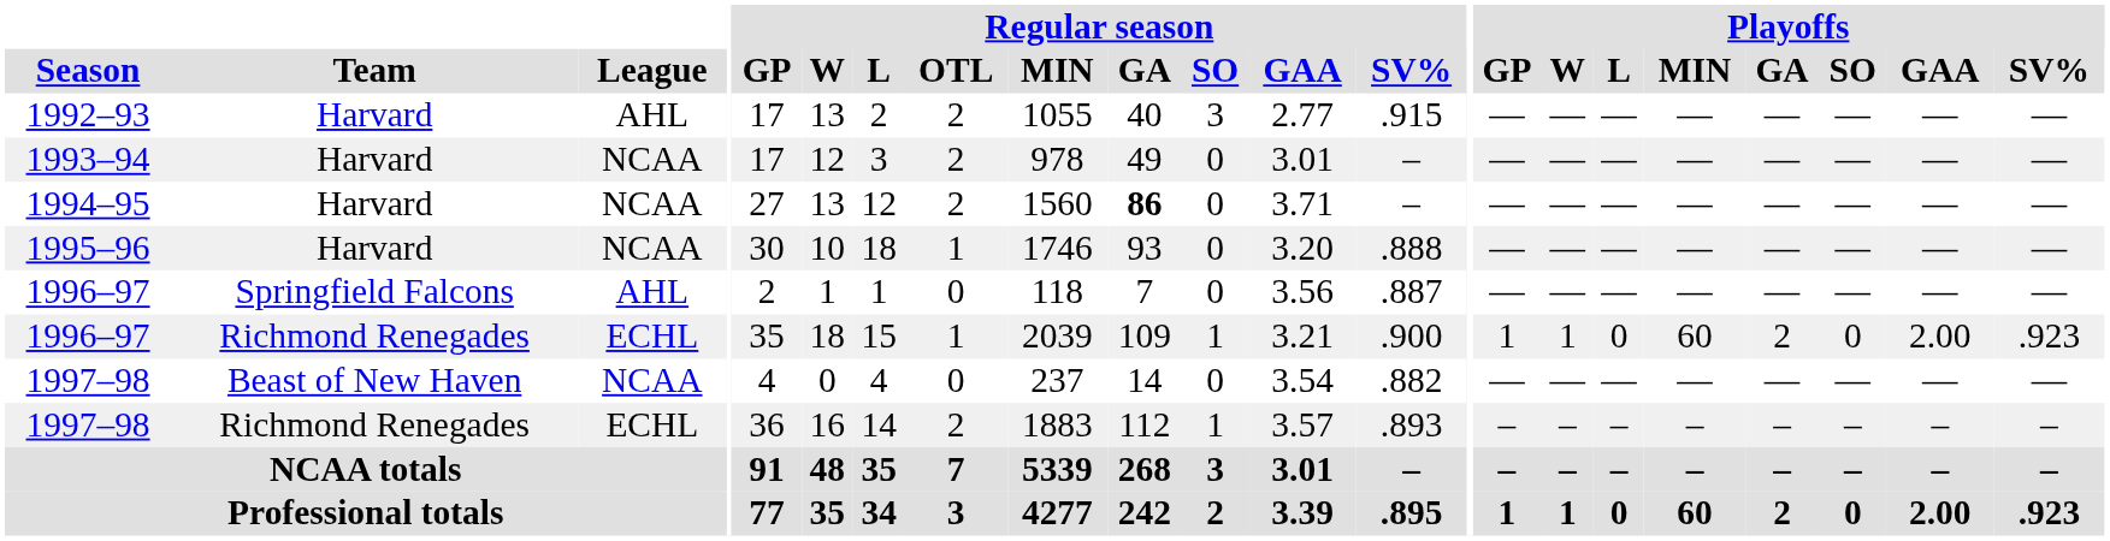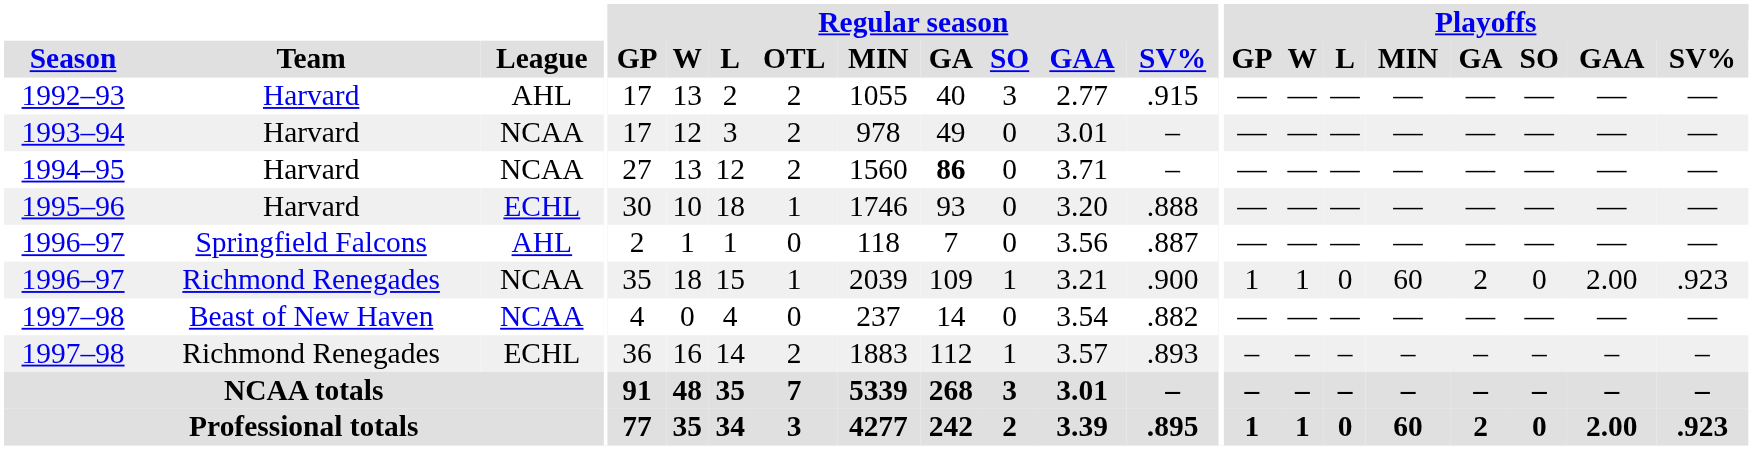1995–96 | League: NCAA -> ECHL
1996–97 / Richmond Renegades | League: ECHL -> NCAA
